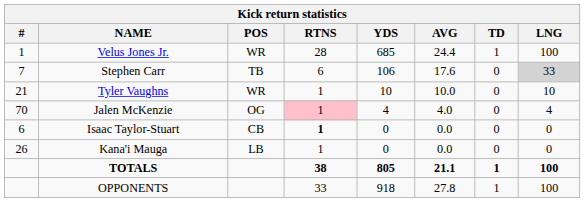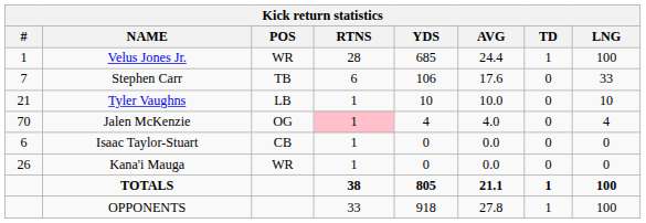Stephen Carr | LNG: lightgrey background -> no background
Tyler Vaughns | POS: WR -> LB
Isaac Taylor-Stuart | RTNS: bold -> normal
Kana'i Mauga | POS: LB -> WR
